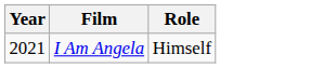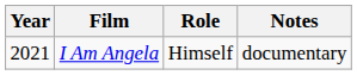+ column: Notes | documentary
